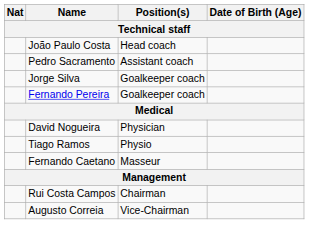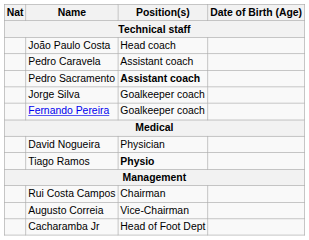+ row: Pedro Caravela | Assistant coach
Pedro Sacramento | Position(s): normal -> bold
Tiago Ramos | Position(s): normal -> bold
- row: Fernando Caetano | Masseur
+ row: Cacharamba Jr | Head of Foot Dept
